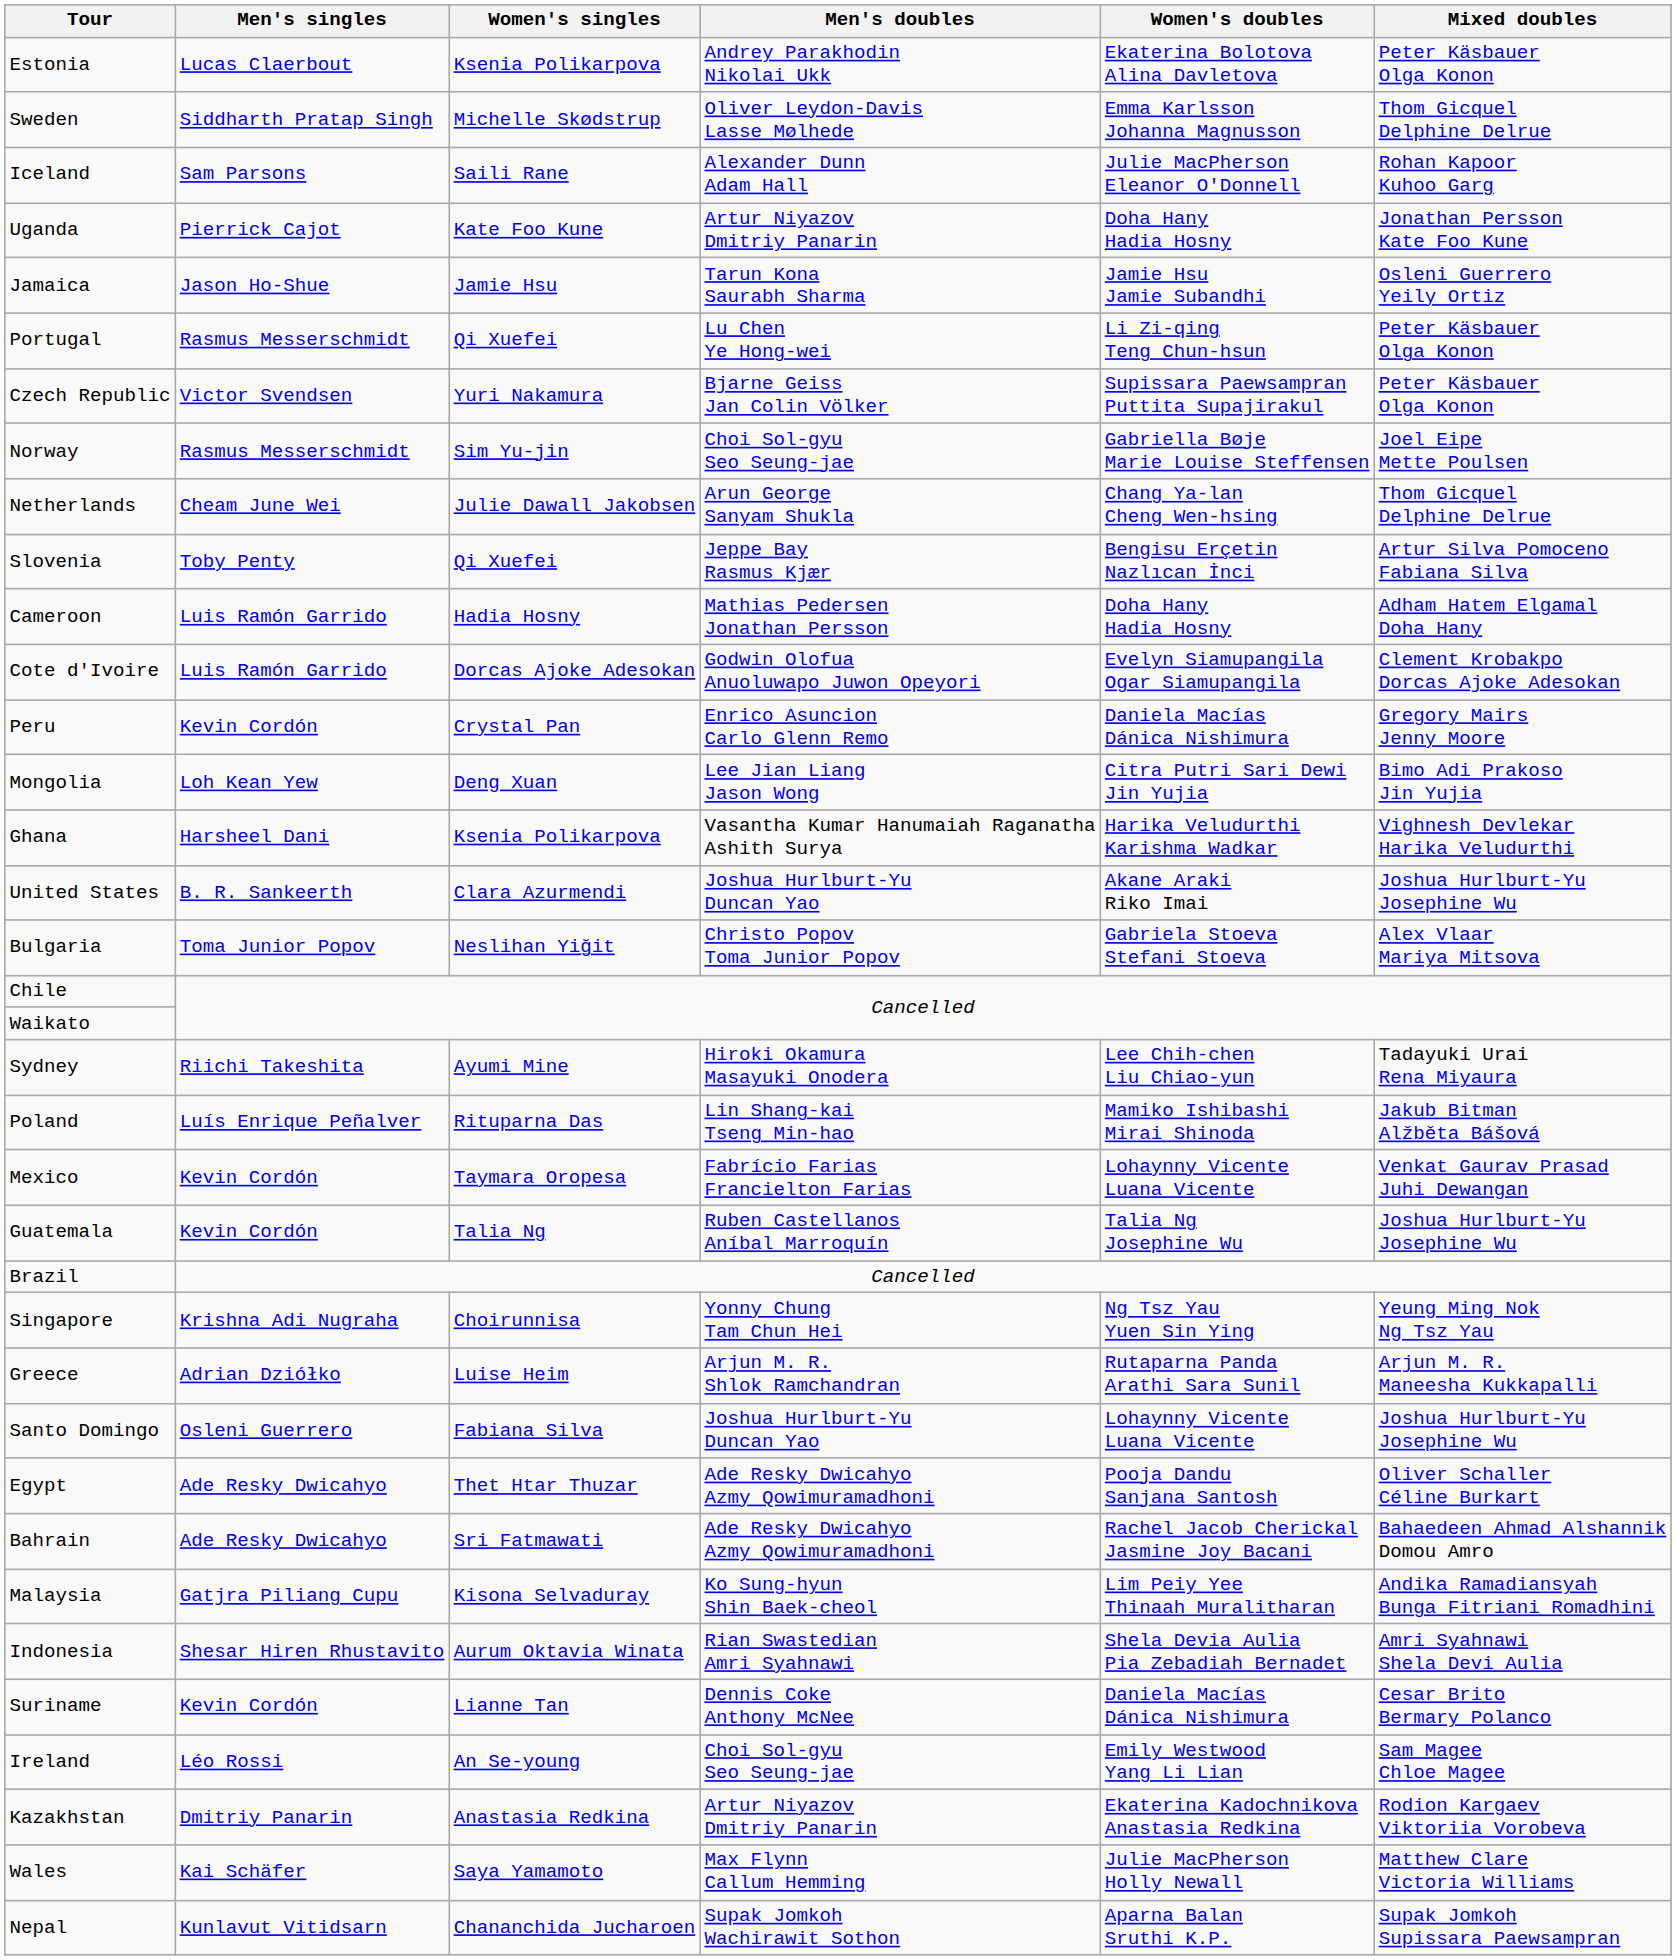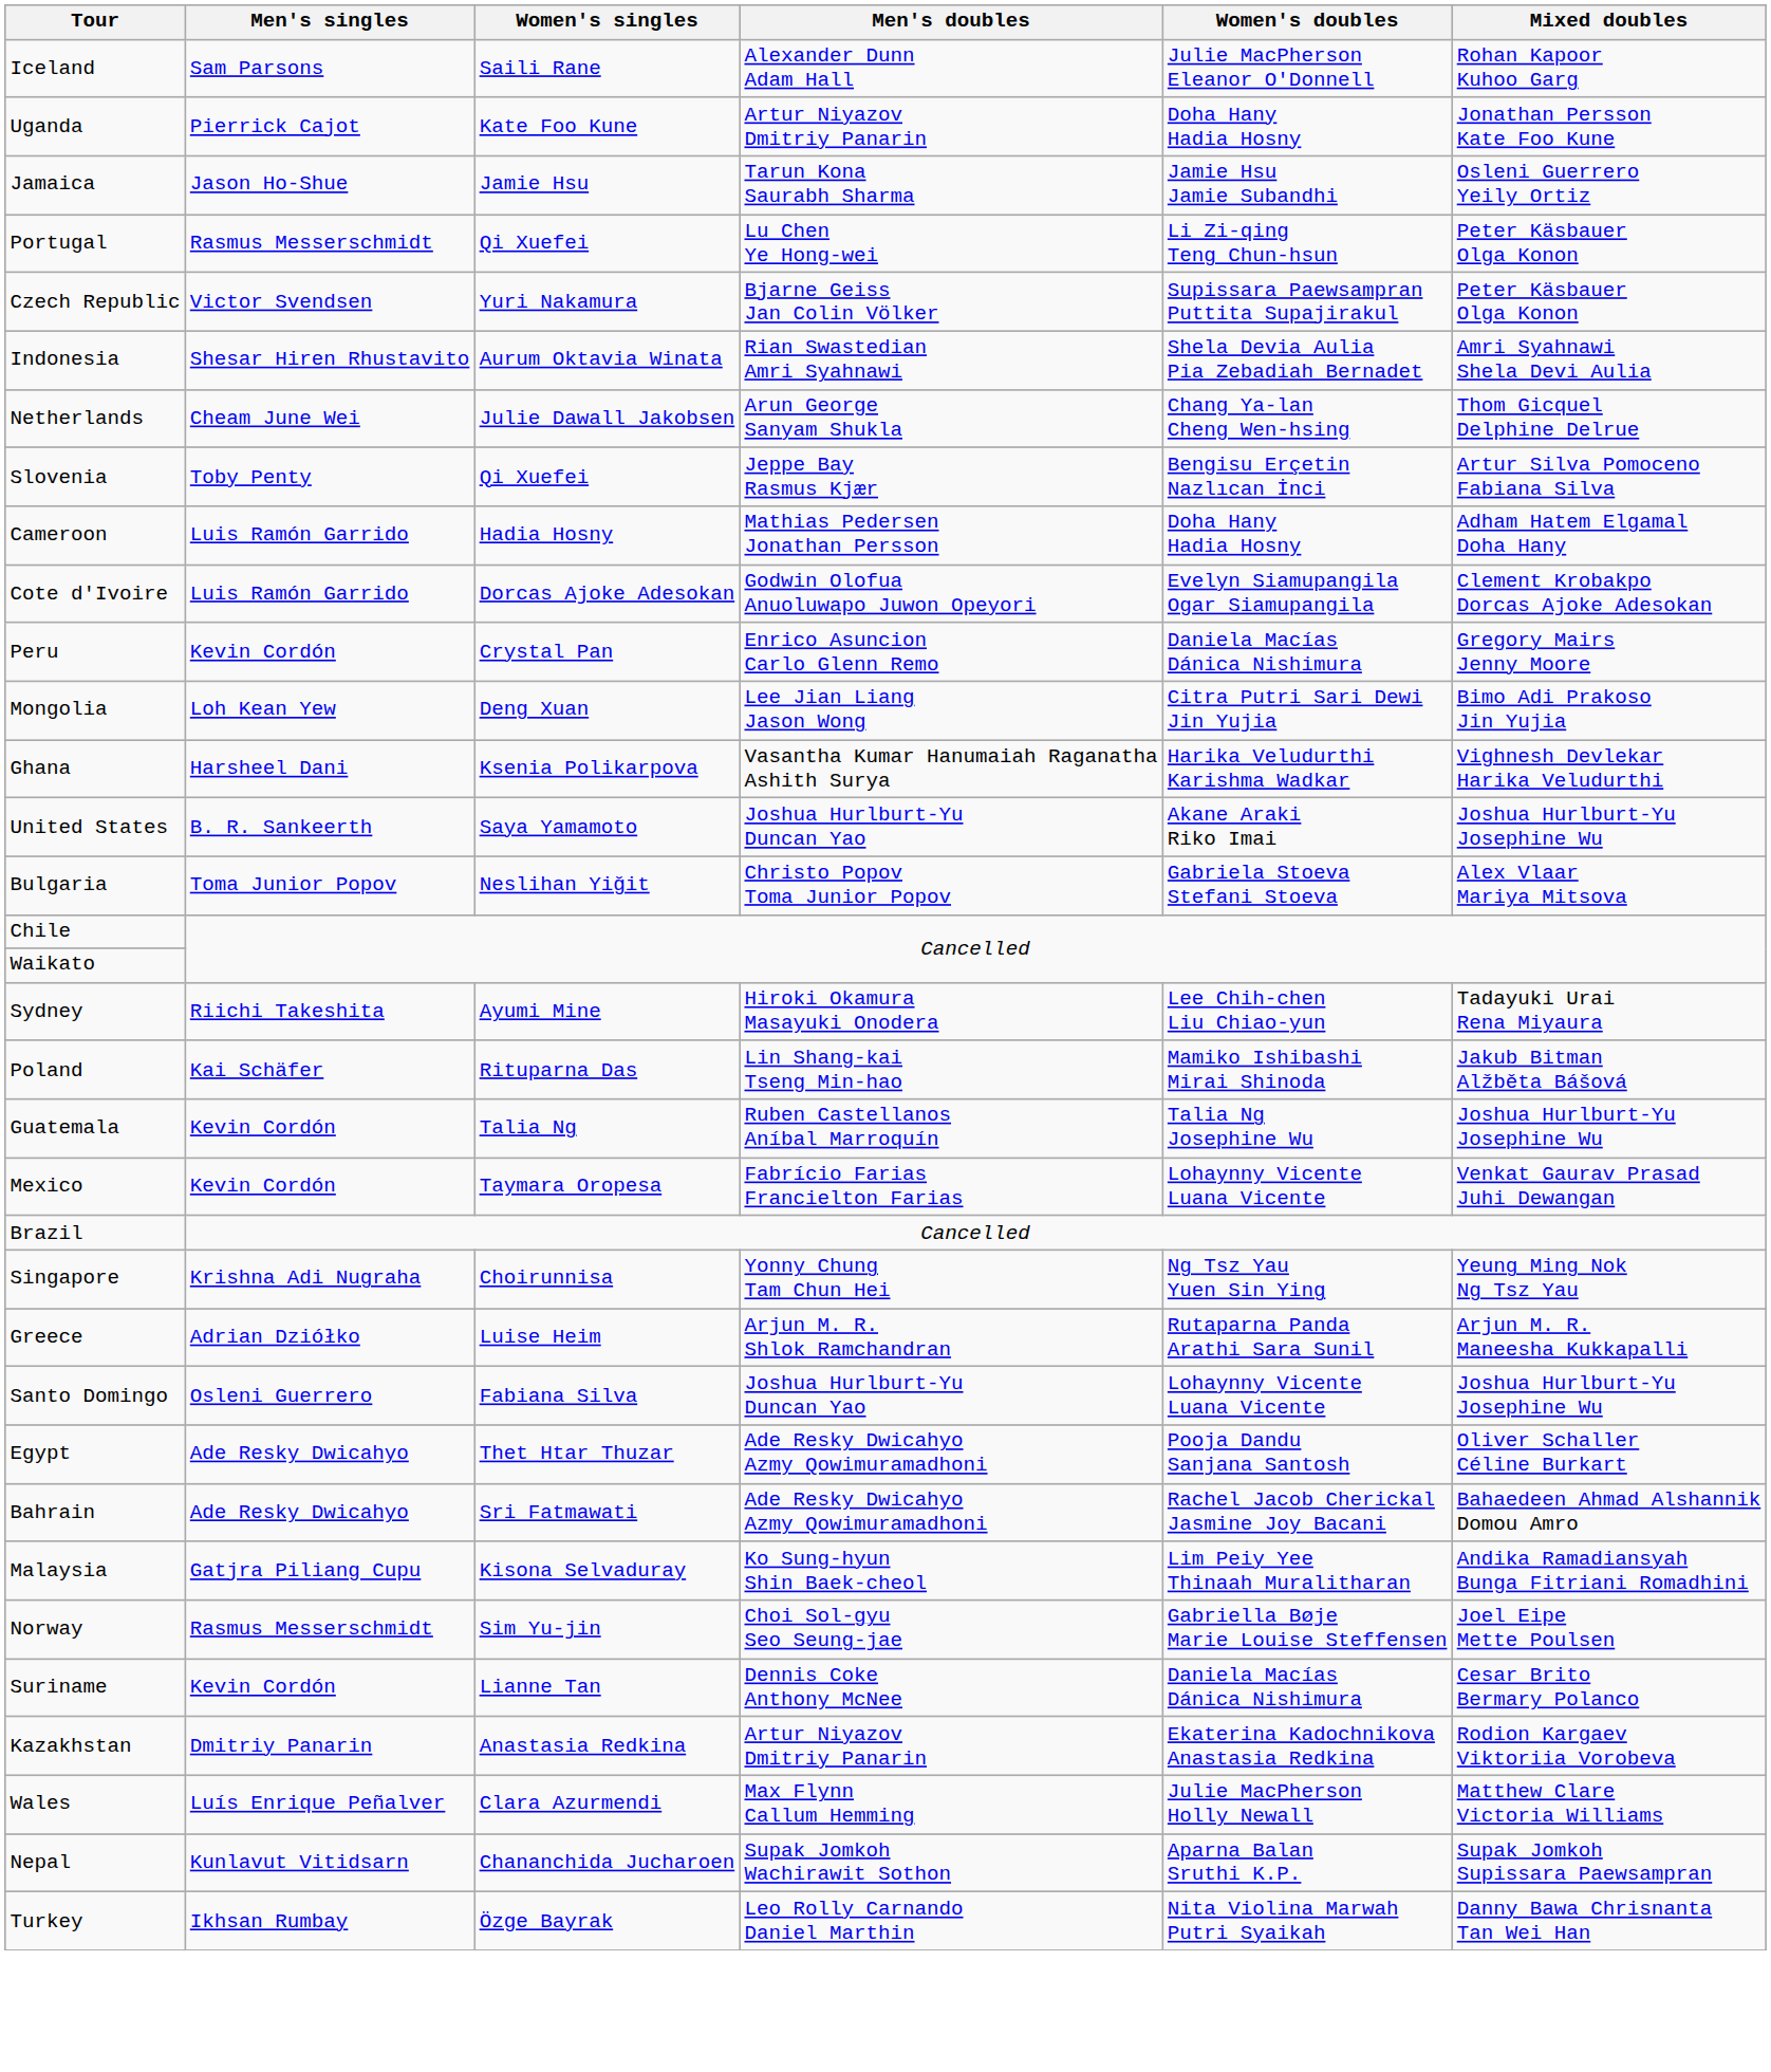- row: Estonia | Lucas Claerbout | Ksenia Polikarpova | Andrey Parakhodin Nikolai Ukk | Ekaterina Bolotova Alina Davletova | Peter Käsbauer Olga Konon
- row: Sweden | Siddharth Pratap Singh | Michelle Skødstrup | Oliver Leydon-Davis Lasse Mølhede | Emma Karlsson Johanna Magnusson | Thom Gicquel Delphine Delrue
rows swapped: Indonesia <-> Norway
United States | Women's singles: Clara Azurmendi -> Saya Yamamoto
Poland | Men's singles: Luís Enrique Peñalver -> Kai Schäfer
rows swapped: Mexico <-> Guatemala
- row: Ireland | Léo Rossi | An Se-young | Choi Sol-gyu Seo Seung-jae | Emily Westwood Yang Li Lian | Sam Magee Chloe Magee
Wales | Men's singles: Kai Schäfer -> Luís Enrique Peñalver
Wales | Women's singles: Saya Yamamoto -> Clara Azurmendi
+ row: Turkey | Ikhsan Rumbay | Özge Bayrak | Leo Rolly Carnando Daniel Marthin | Nita Violina Marwah Putri Syaikah | Danny Bawa Chrisnanta Tan Wei Han
